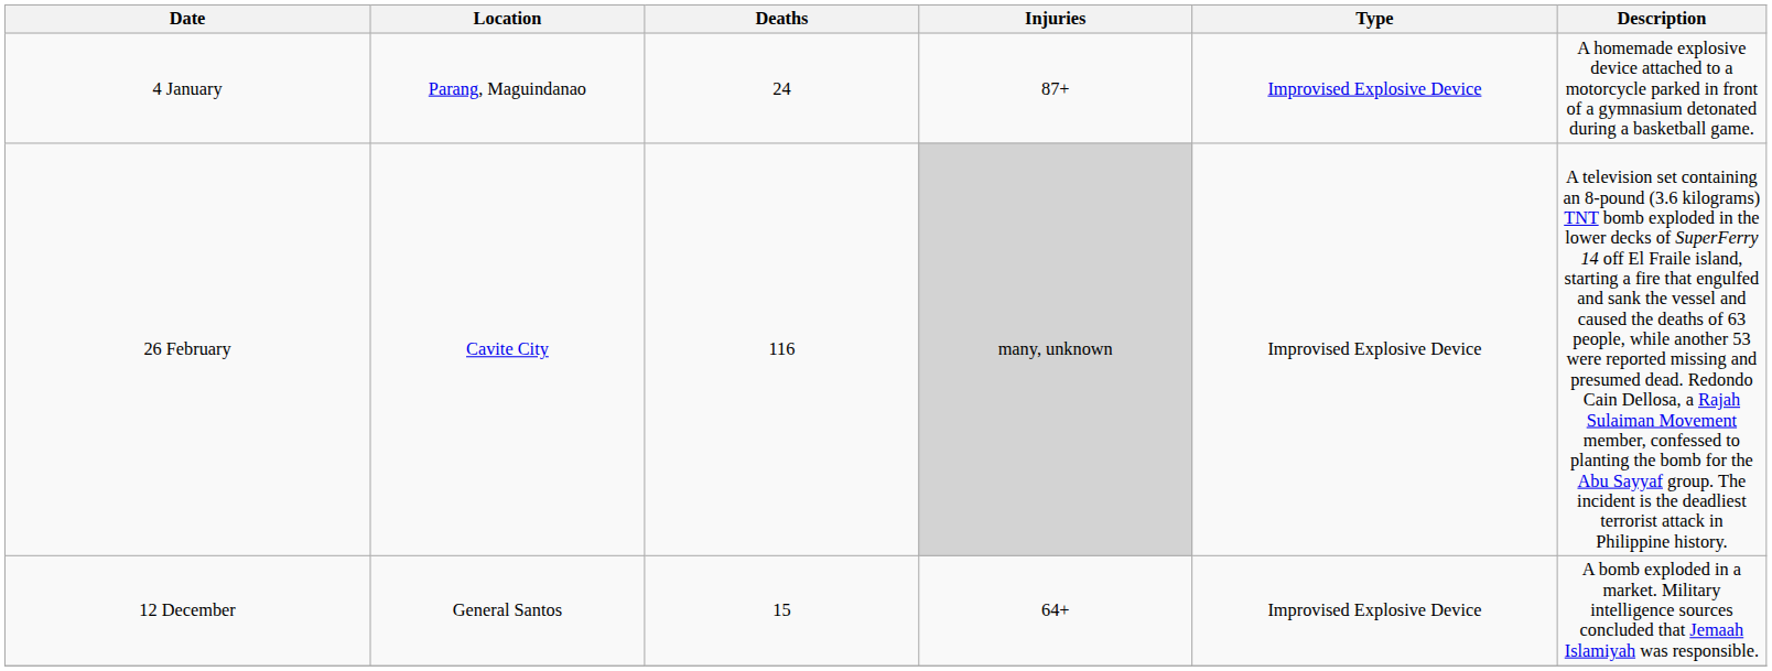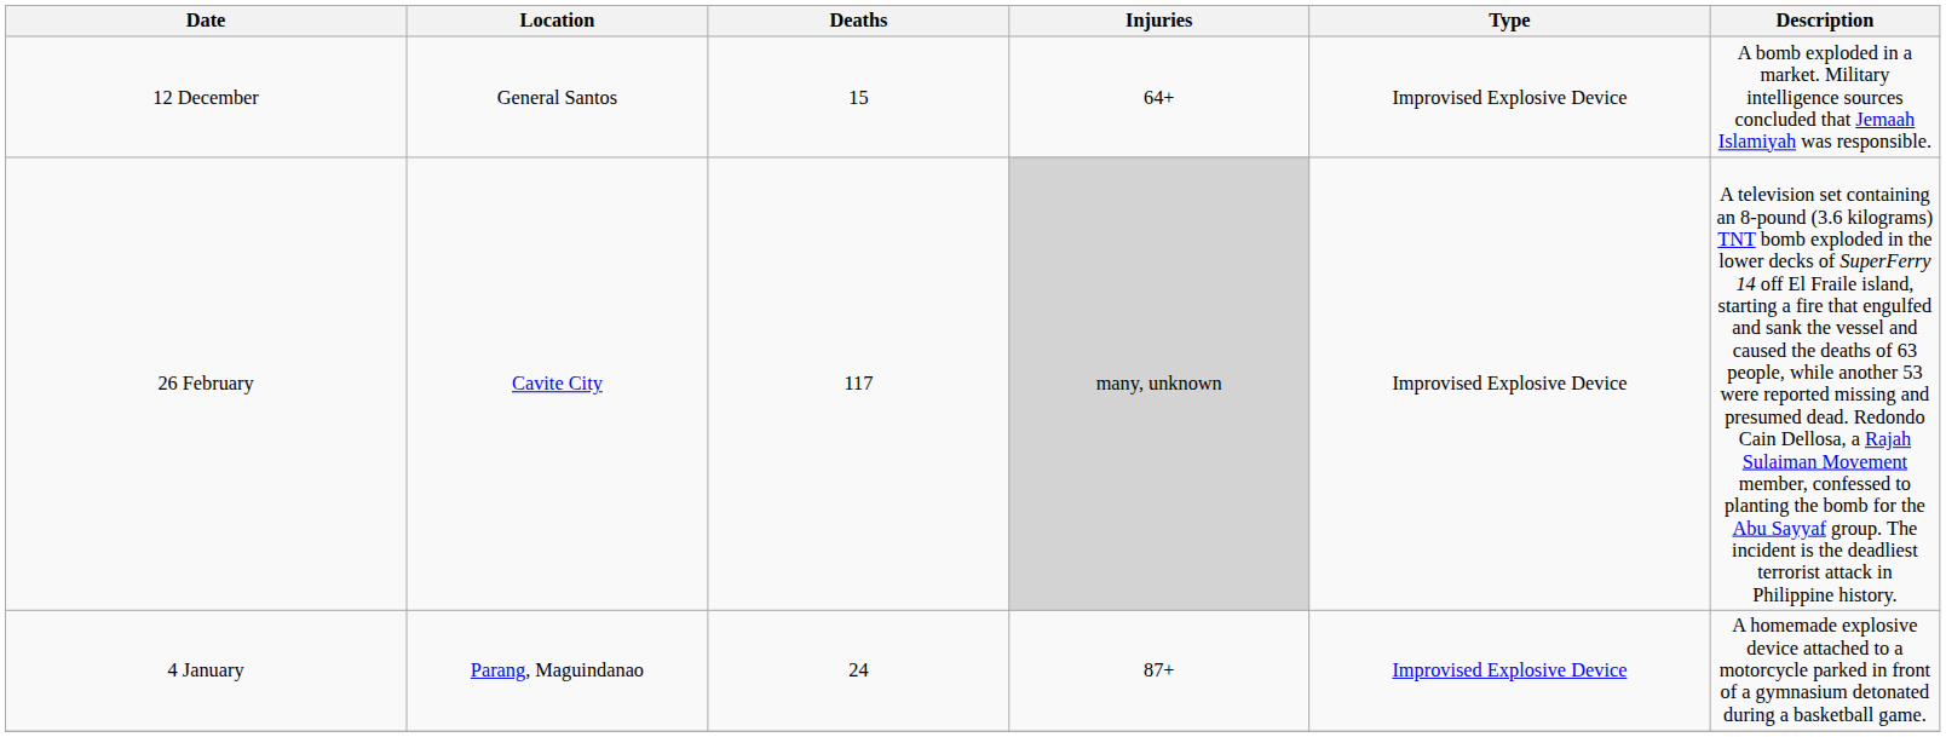rows swapped: 4 January <-> 12 December
26 February | Deaths: 116 -> 117
